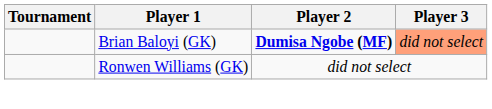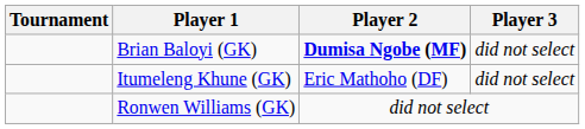Brian Baloyi (GK) | Player 3: lightsalmon background -> no background
+ row: Itumeleng Khune (GK) | Eric Mathoho (DF) | did not select
